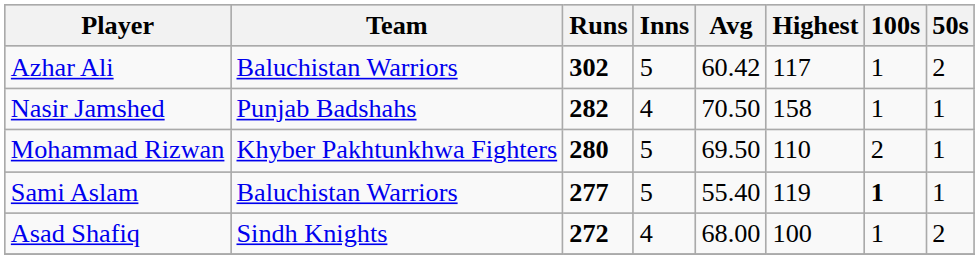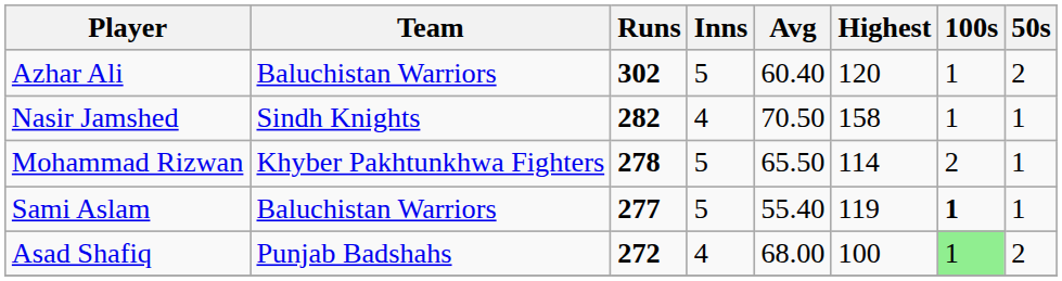Azhar Ali | Avg: 60.42 -> 60.40
Azhar Ali | Highest: 117 -> 120
Nasir Jamshed | Team: Punjab Badshahs -> Sindh Knights
Mohammad Rizwan | Runs: 280 -> 278
Mohammad Rizwan | Avg: 69.50 -> 65.50
Mohammad Rizwan | Highest: 110 -> 114
Asad Shafiq | Team: Sindh Knights -> Punjab Badshahs
Asad Shafiq | 100s: no background -> lightgreen background
